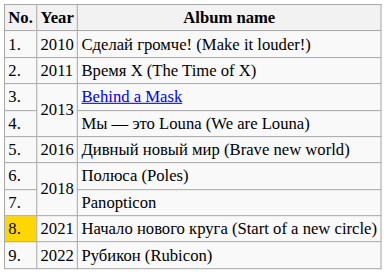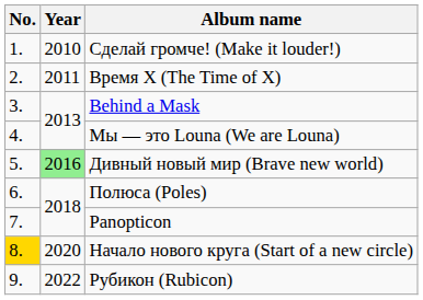Дивный новый мир (Brave new world) | Year: no background -> lightgreen background
Начало нового круга (Start of a new circle) | Year: 2021 -> 2020
